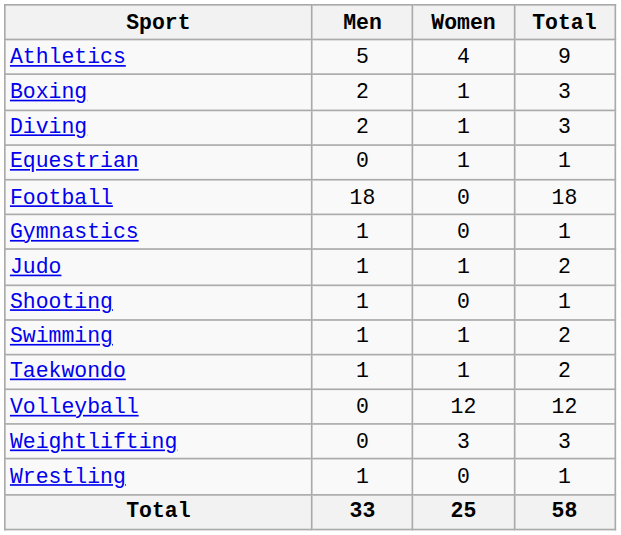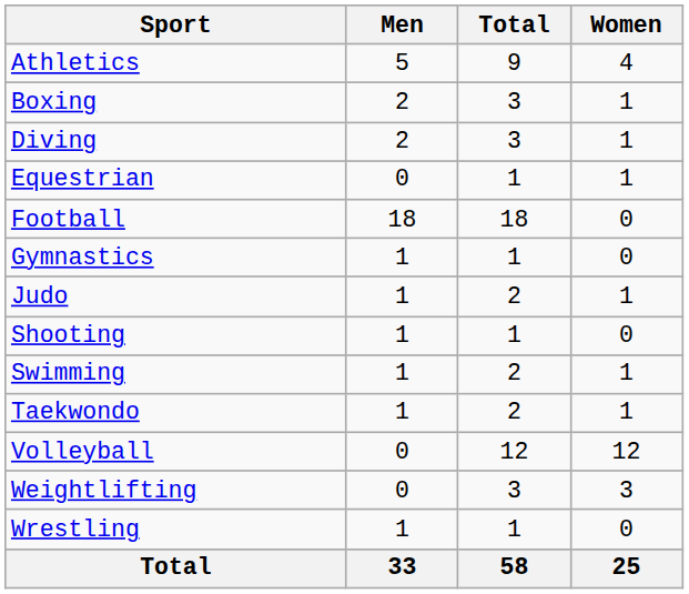columns swapped: Women <-> Total
